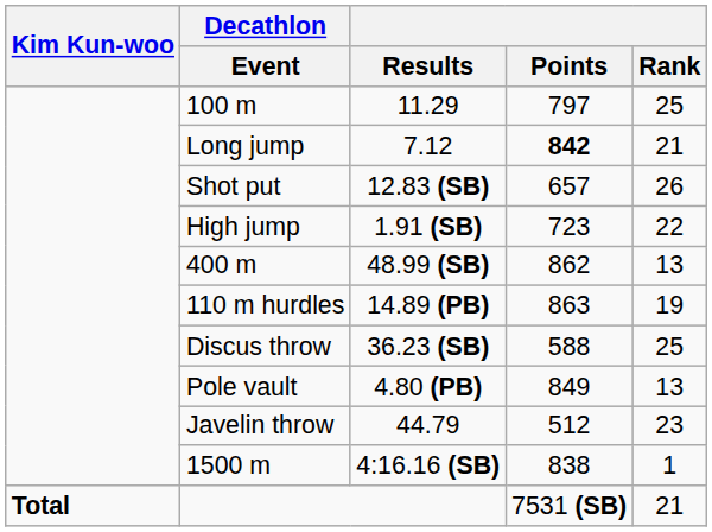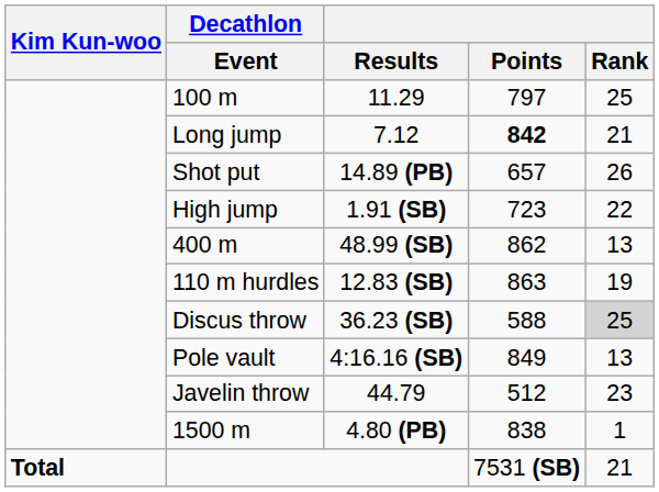Shot put | Results: 12.83 (SB) -> 14.89 (PB)
110 m hurdles | Results: 14.89 (PB) -> 12.83 (SB)
Discus throw | Rank: no background -> lightgrey background
Pole vault | Results: 4.80 (PB) -> 4:16.16 (SB)
1500 m | Results: 4:16.16 (SB) -> 4.80 (PB)
